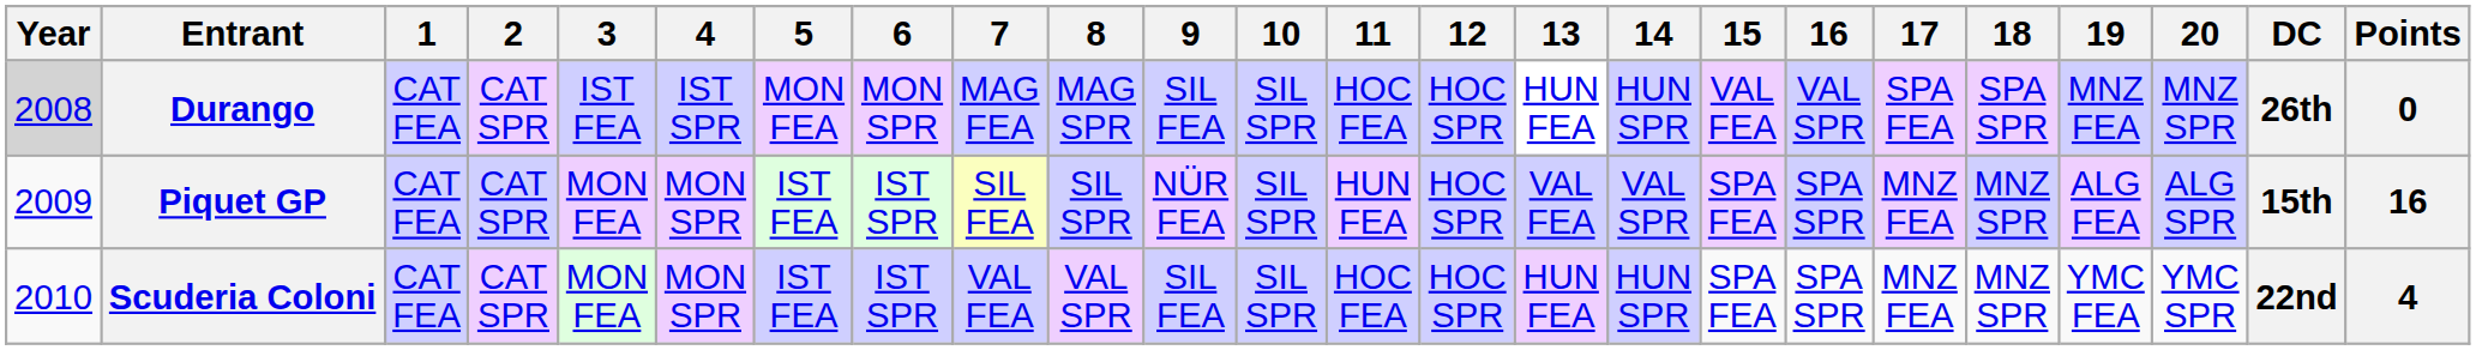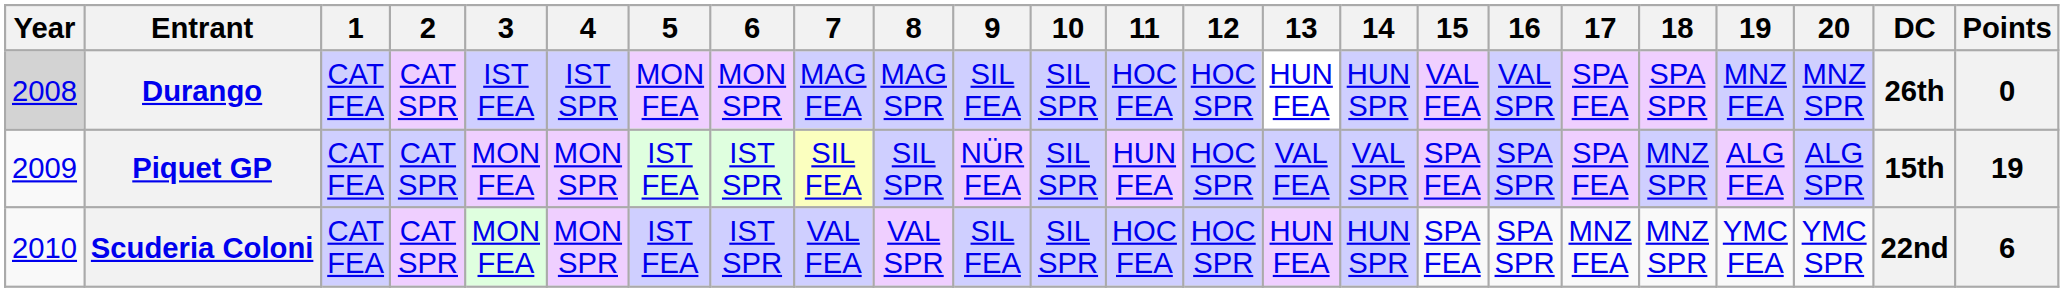Piquet GP | 17: MNZ FEA -> SPA FEA
Piquet GP | Points: 16 -> 19
Scuderia Coloni | Points: 4 -> 6
